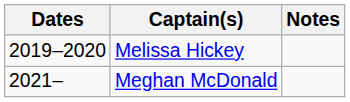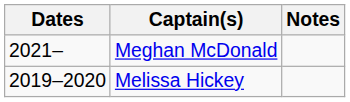rows swapped: Melissa Hickey <-> Meghan McDonald
